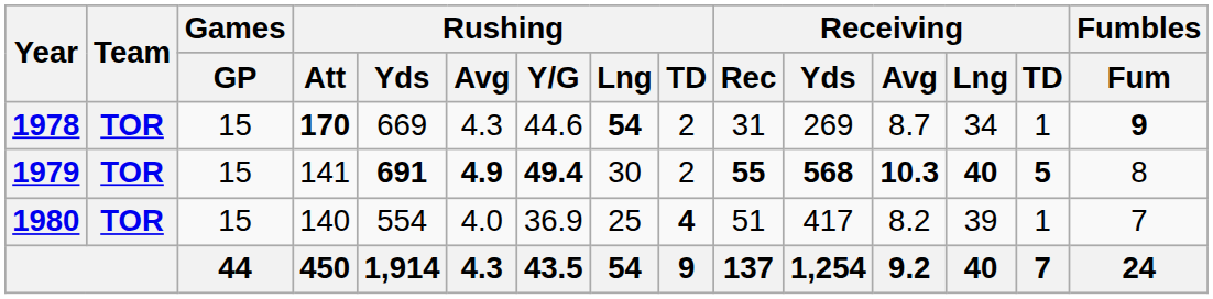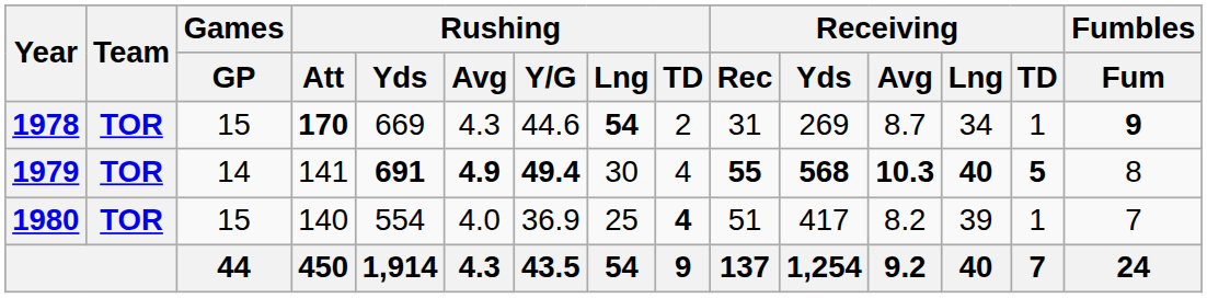1979 | Games / GP: 15 -> 14
1979 | Rushing / TD: 2 -> 4
